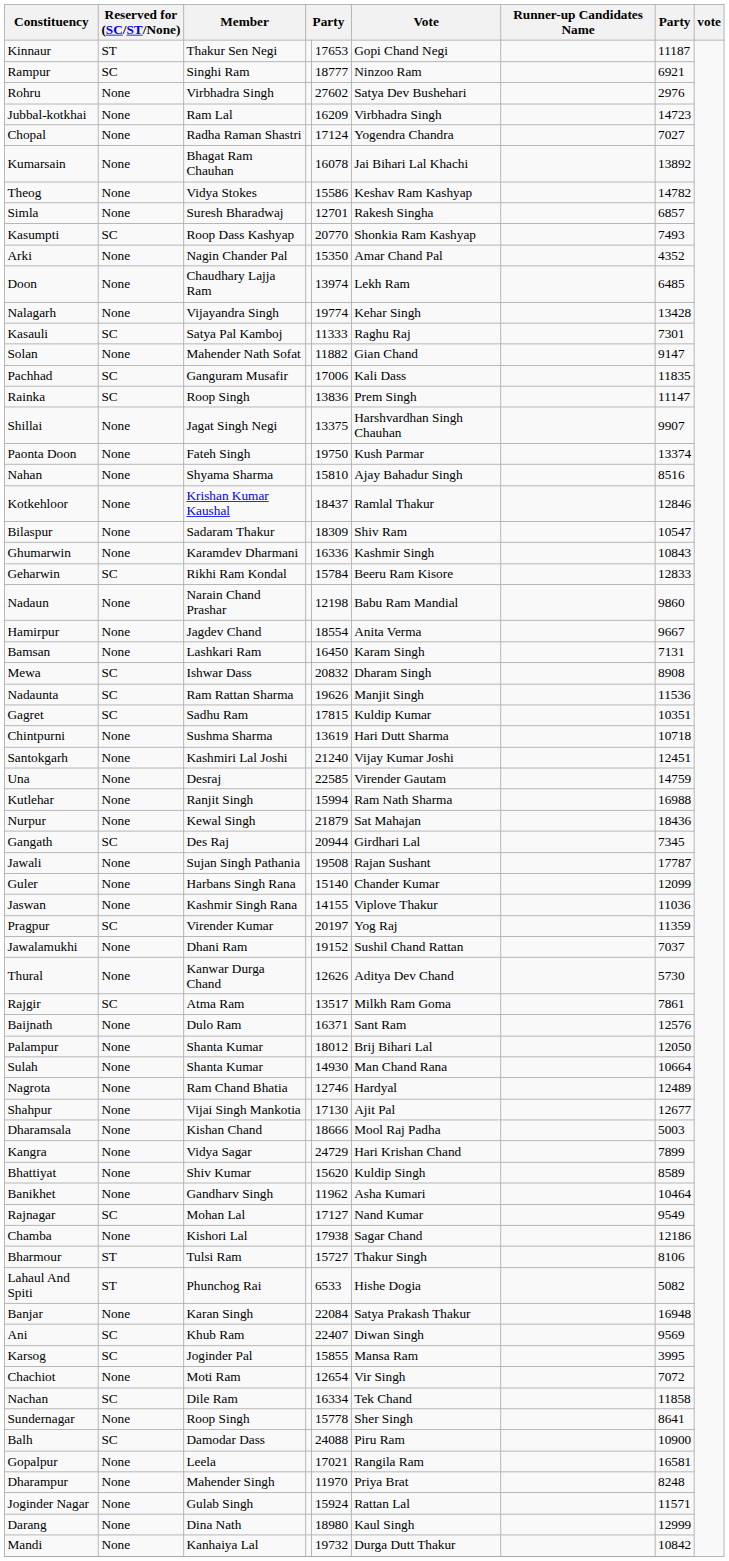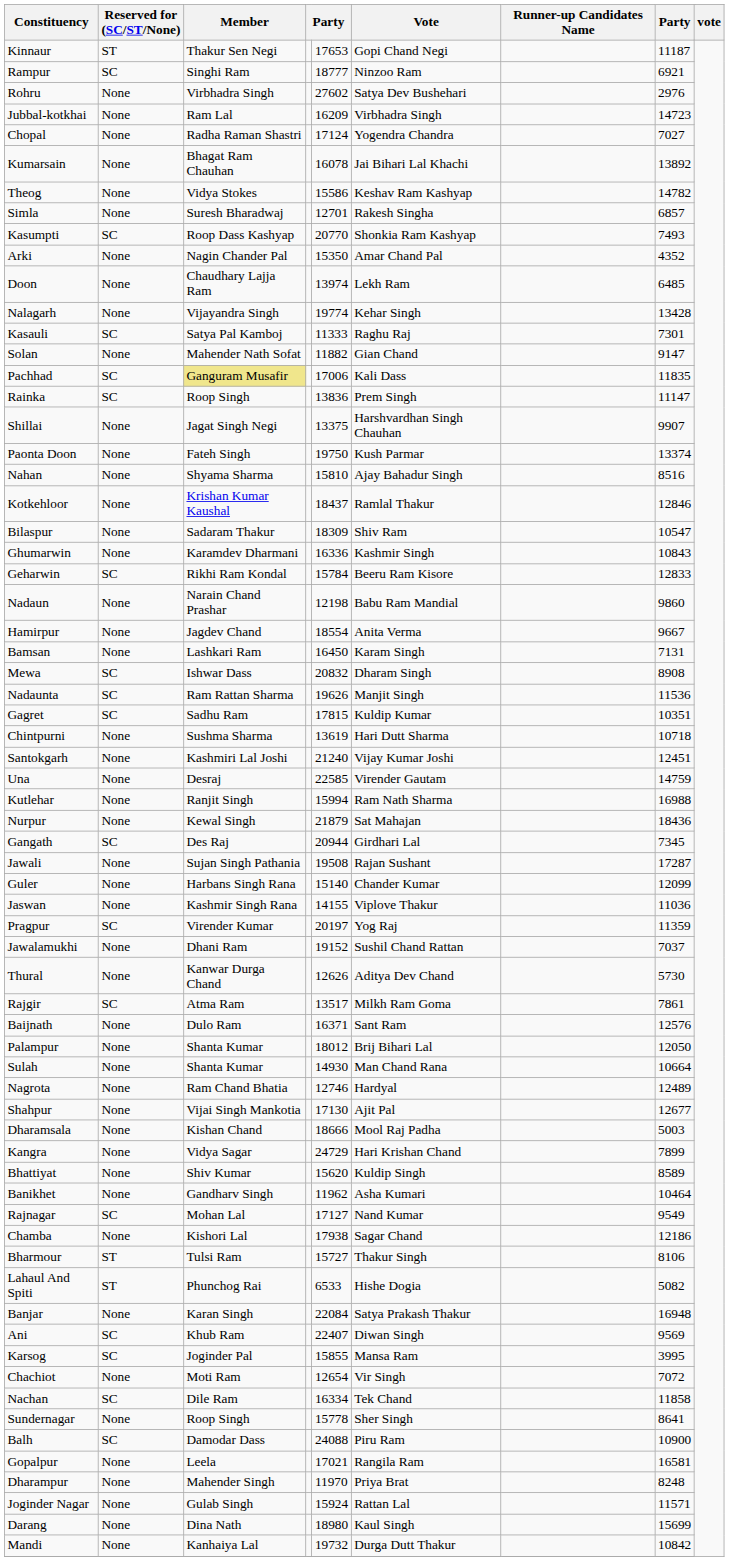Pachhad | Member: no background -> khaki background
Jawali | column 8: 17787 -> 17287
Darang | column 8: 12999 -> 15699
